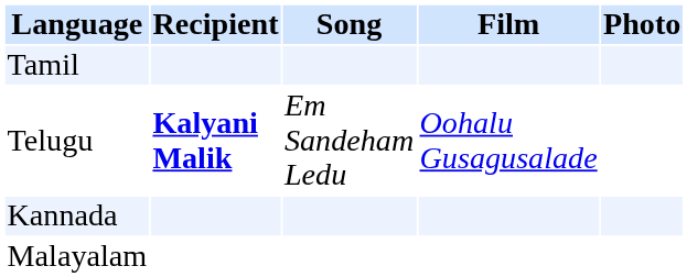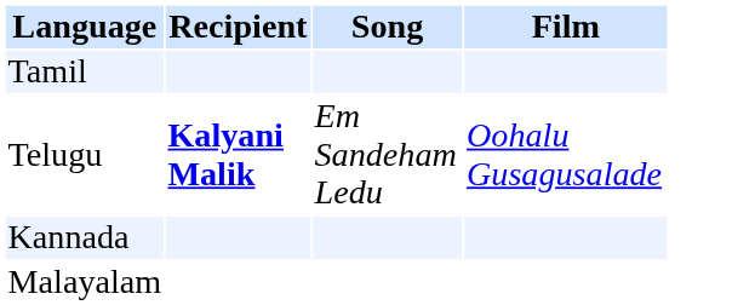- column: Photo
